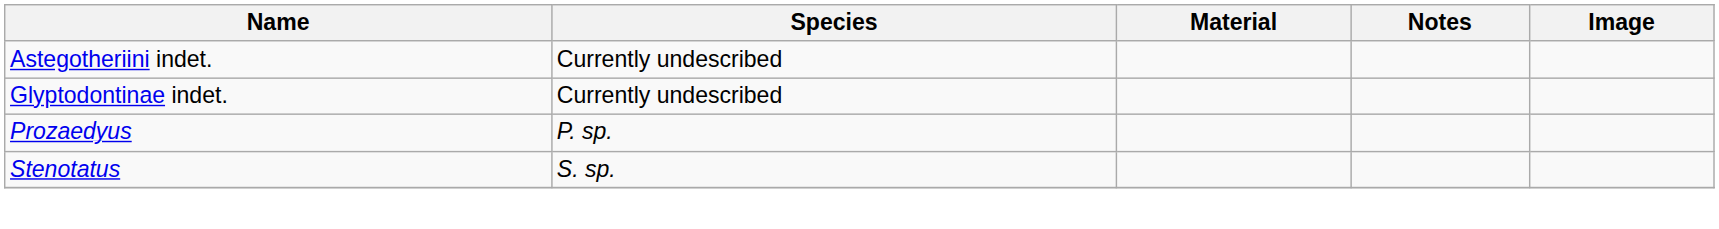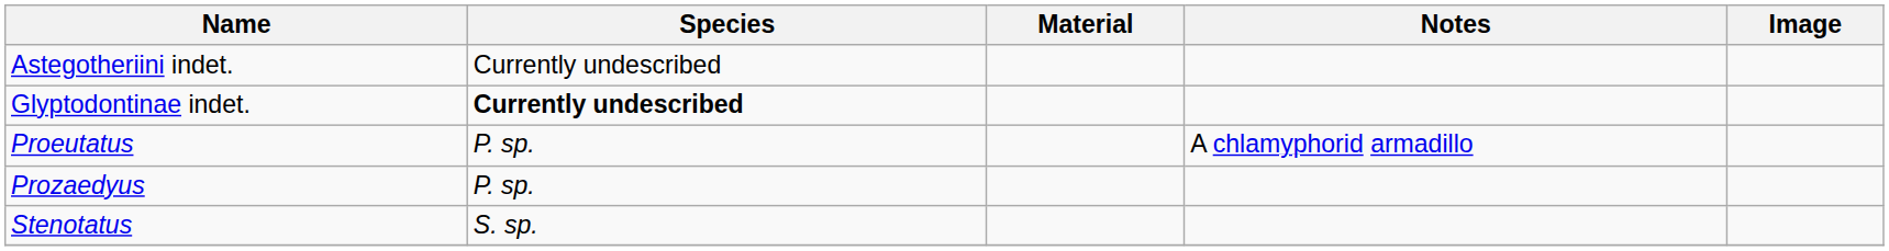Glyptodontinae indet. | Species: normal -> bold
+ row: Proeutatus | P. sp. | A chlamyphorid armadillo
